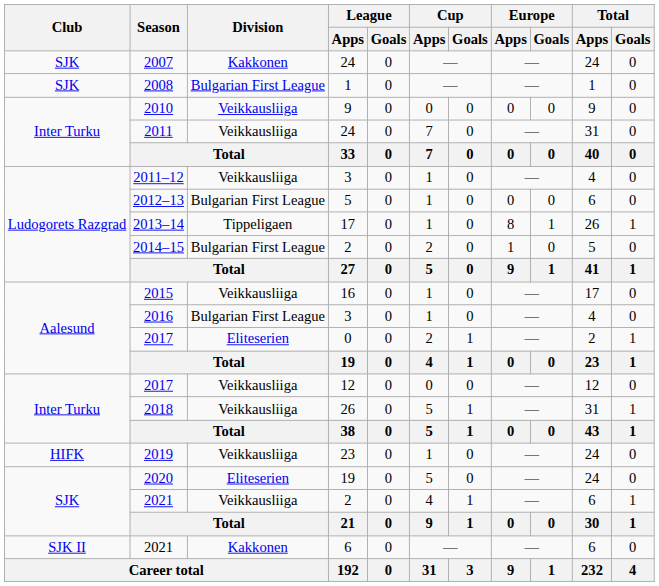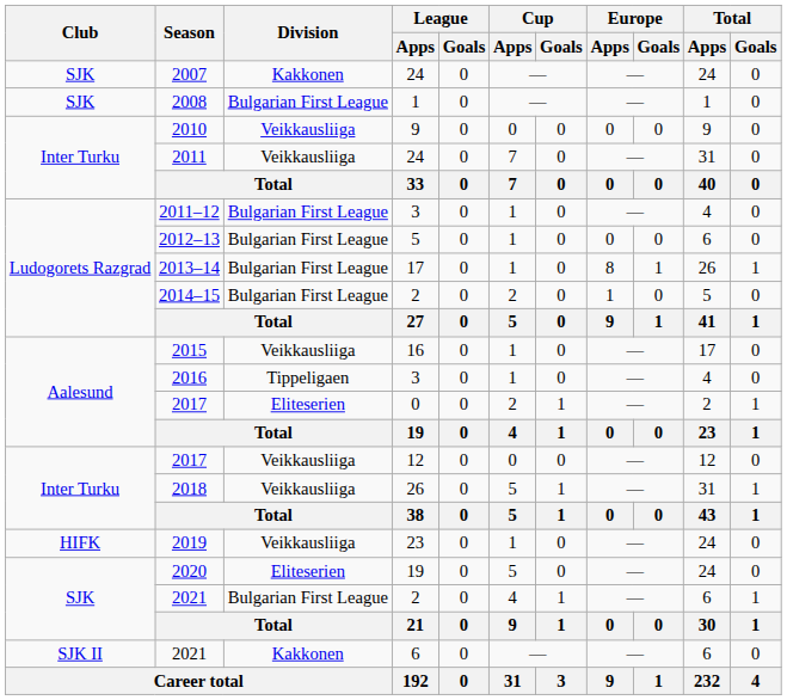2011–12 | Division: Veikkausliiga -> Bulgarian First League
2013–14 | Division: Tippeligaen -> Bulgarian First League
2016 | Division: Bulgarian First League -> Tippeligaen
2021 / 2 | Division: Veikkausliiga -> Bulgarian First League
